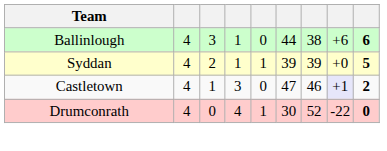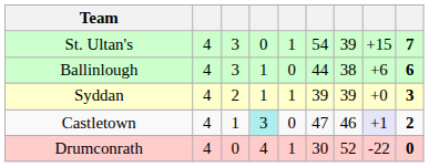+ row: St. Ultan's | 4 | 3 | 0 | 1 | 54 | 39 | +15 | 7
Syddan | column 9: 5 -> 3
Castletown | column 4: no background -> paleturquoise background
